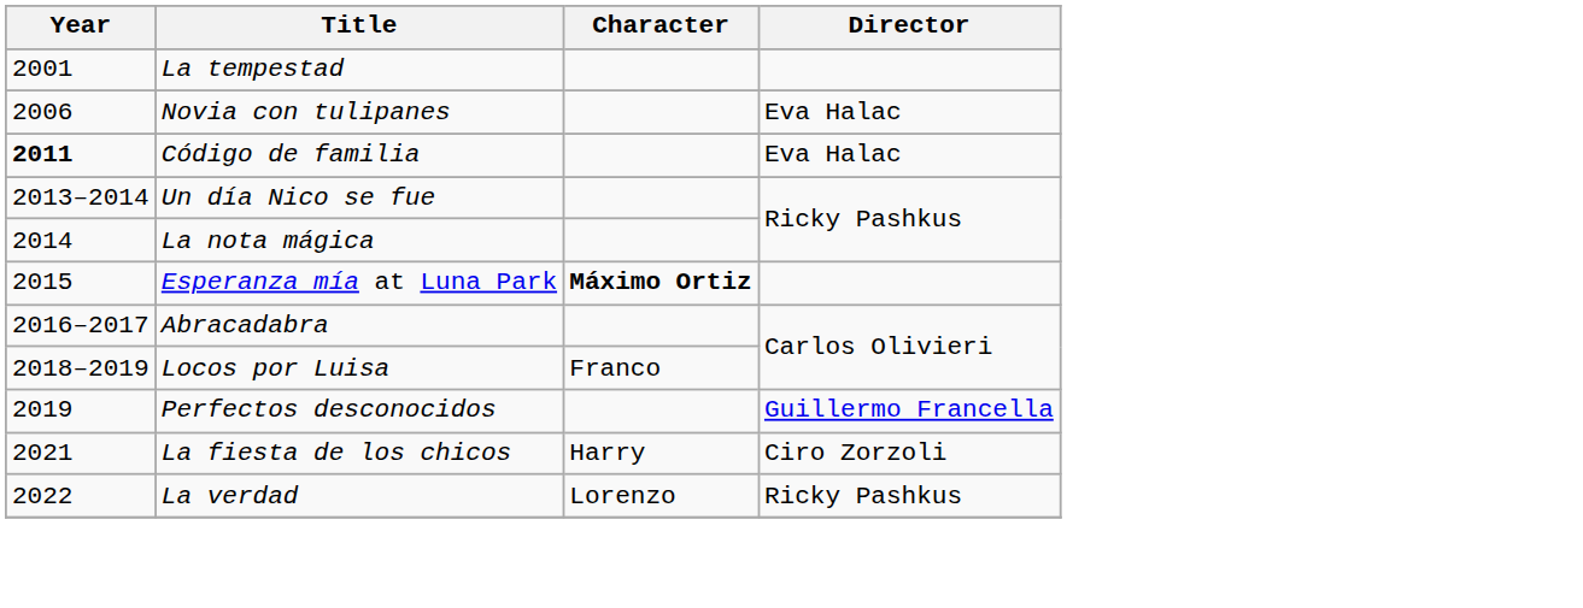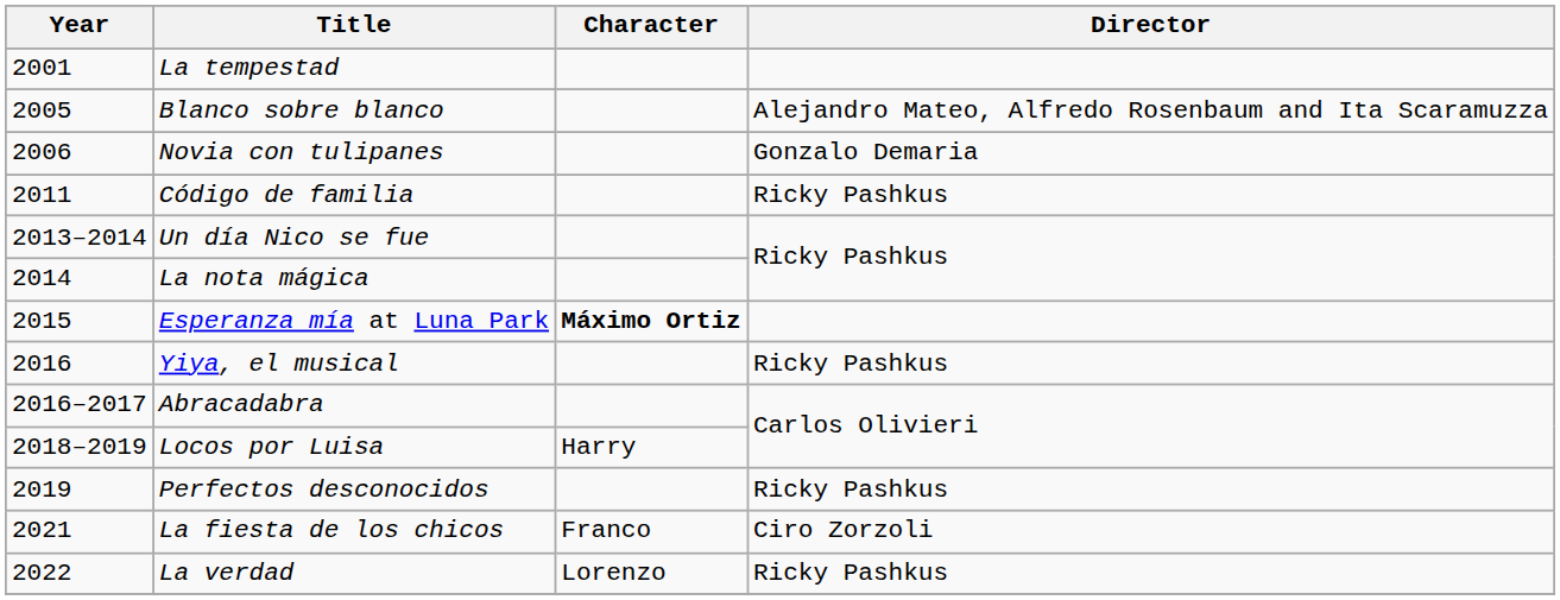+ row: 2005 | Blanco sobre blanco | Alejandro Mateo, Alfredo Rosenbaum and Ita Scaramuzza
Novia con tulipanes | Director: Eva Halac -> Gonzalo Demaria
Código de familia | Year: bold -> normal
Código de familia | Director: Eva Halac -> Ricky Pashkus
+ row: 2016 | Yiya, el musical | Ricky Pashkus
Locos por Luisa | Character: Franco -> Harry
Perfectos desconocidos | Director: Guillermo Francella -> Ricky Pashkus
La fiesta de los chicos | Character: Harry -> Franco
